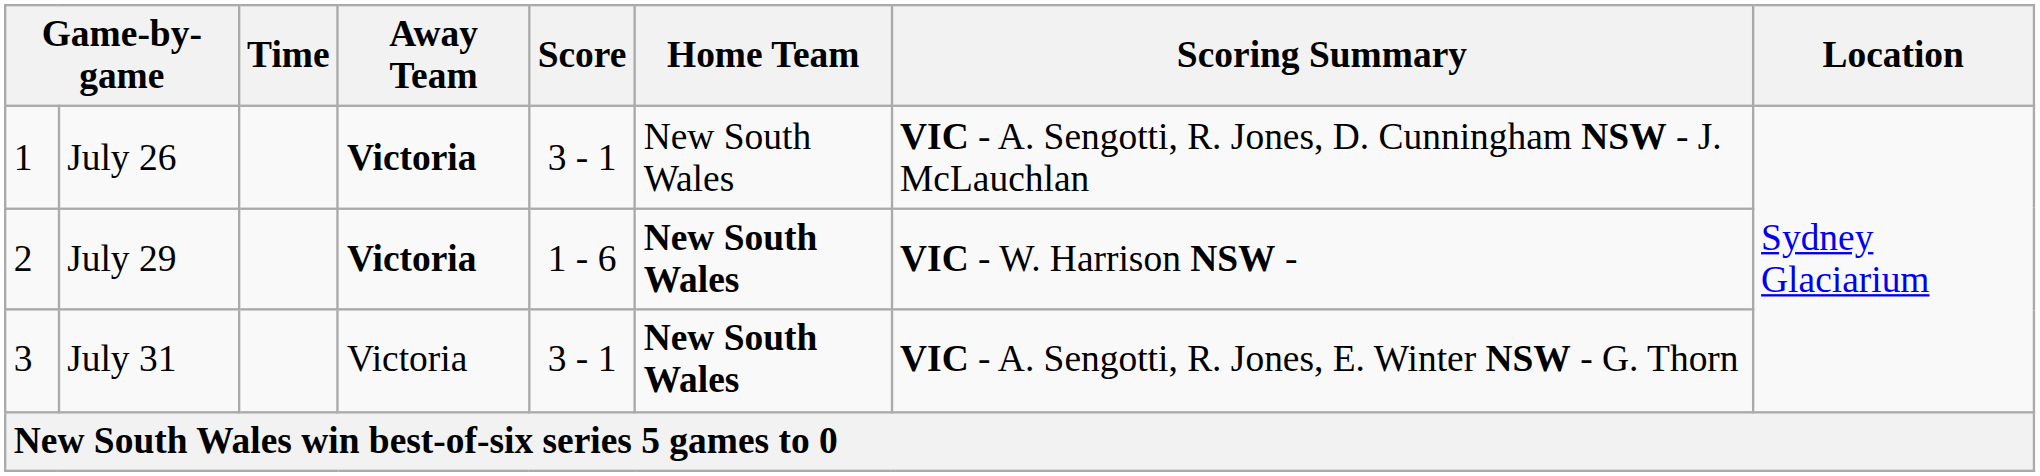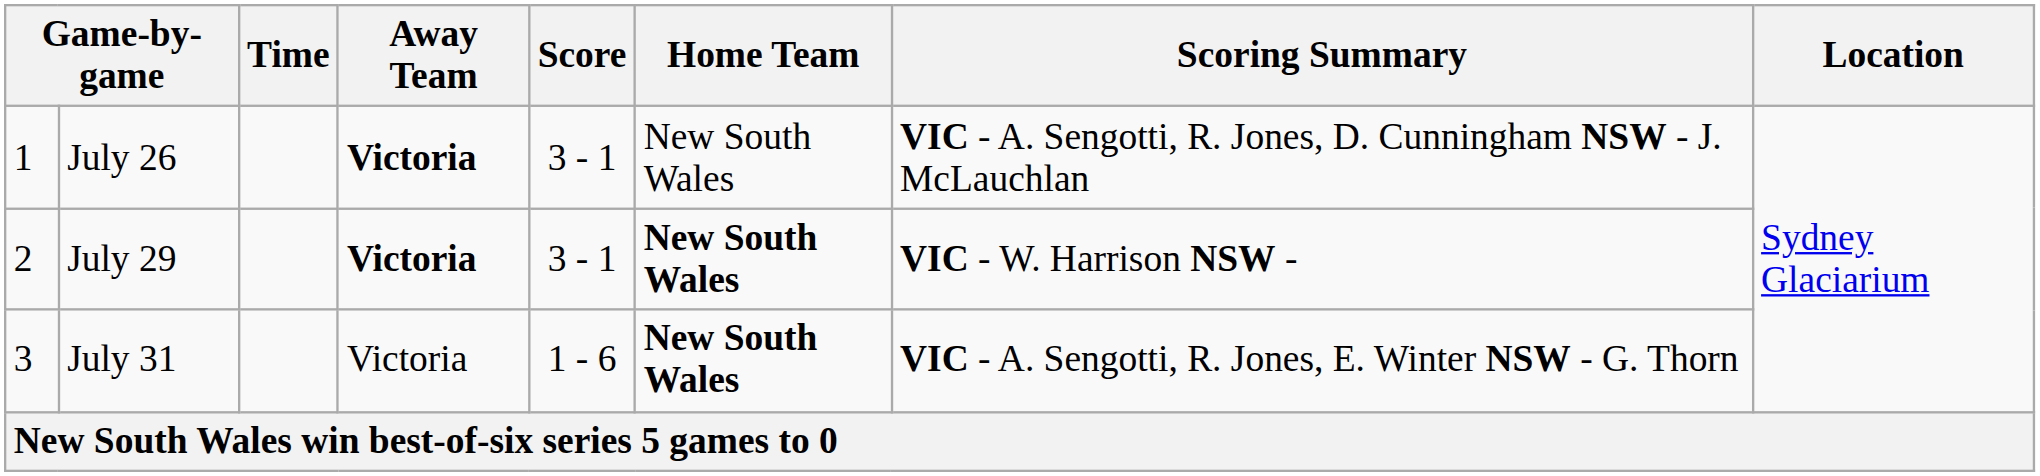July 29 | Score: 1 - 6 -> 3 - 1
July 31 | Score: 3 - 1 -> 1 - 6
